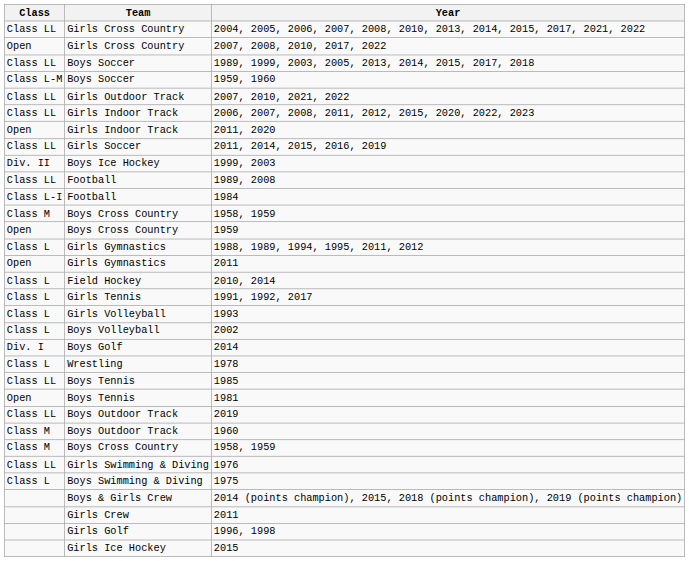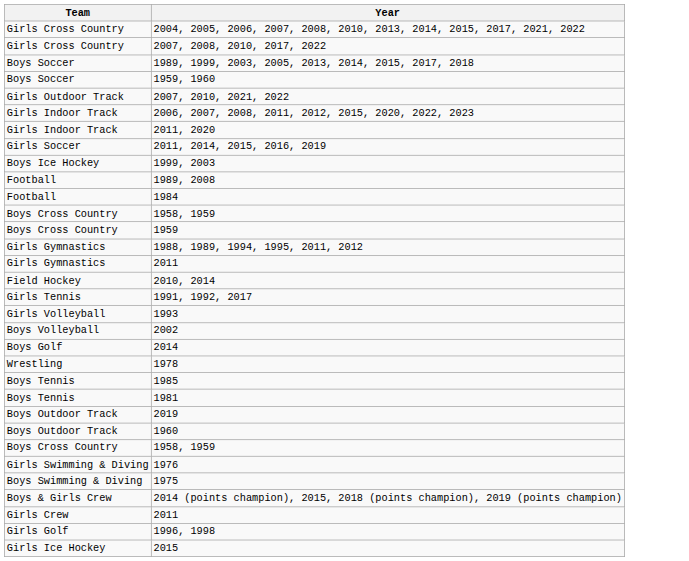- column: Class | Class LL | Open | Class LL | Class L-M | Class LL | Class LL | Open | Class LL | Div. II | Class LL | Class L-I | Class M | Open | Class L | Open | Class L | Class L | Class L | Class L | Div. I | Class L | Class LL | Open | Class LL | Class M | Class M | Class LL | Class L
